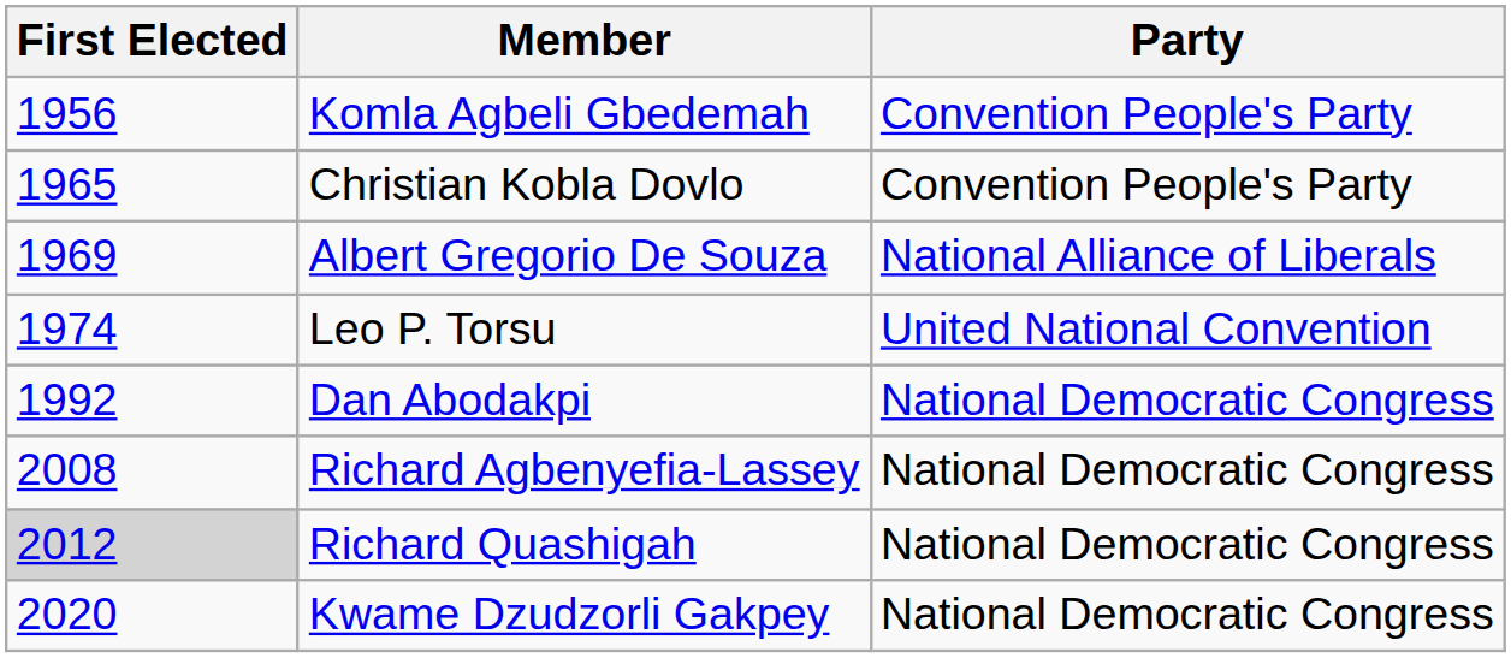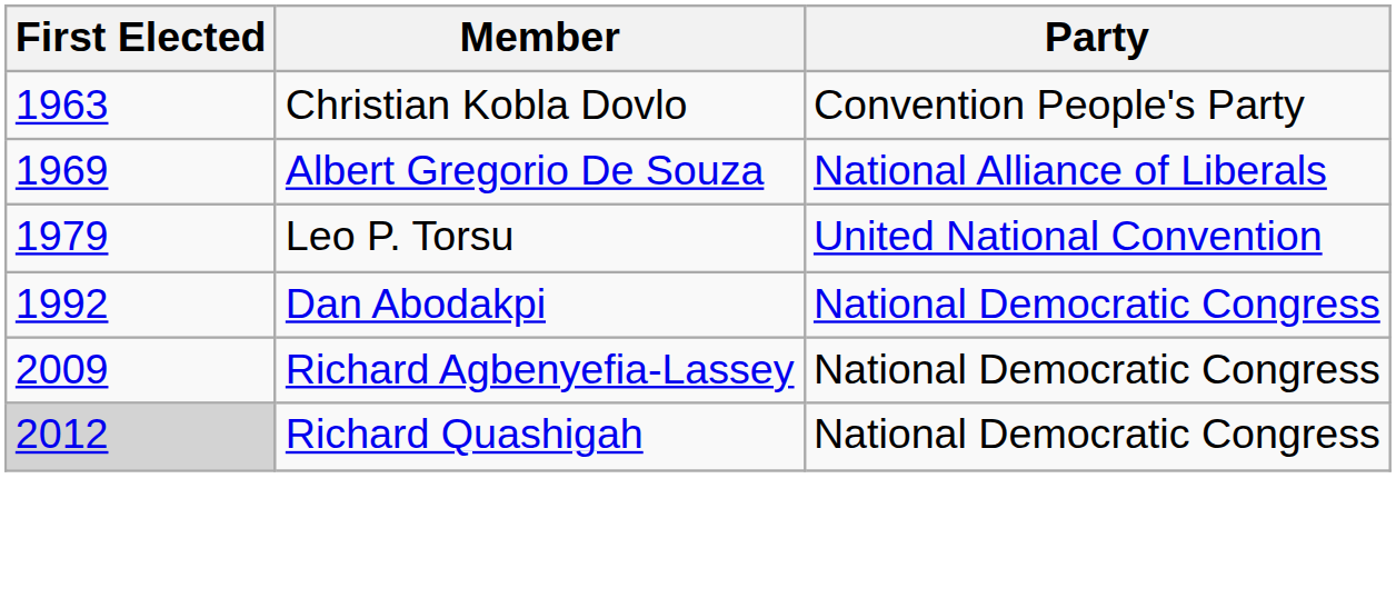- row: 1956 | Komla Agbeli Gbedemah | Convention People's Party
Christian Kobla Dovlo | First Elected: 1965 -> 1963
Leo P. Torsu | First Elected: 1974 -> 1979
Richard Agbenyefia-Lassey | First Elected: 2008 -> 2009
- row: 2020 | Kwame Dzudzorli Gakpey | National Democratic Congress
